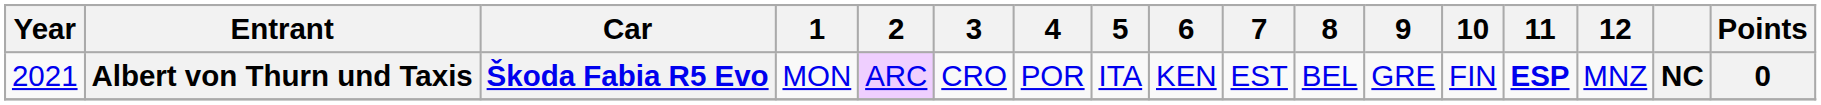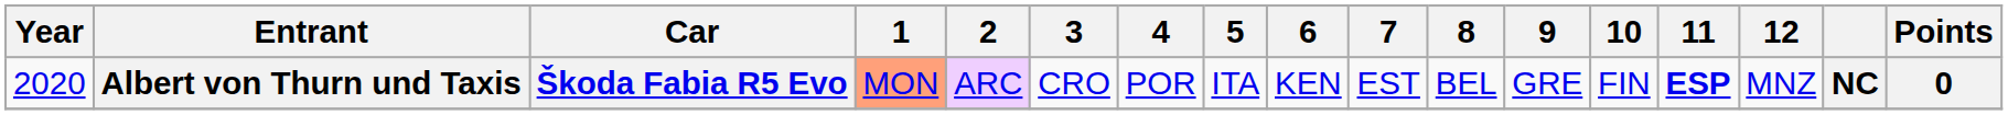Albert von Thurn und Taxis | Year: 2021 -> 2020
Albert von Thurn und Taxis | 1: no background -> lightsalmon background
